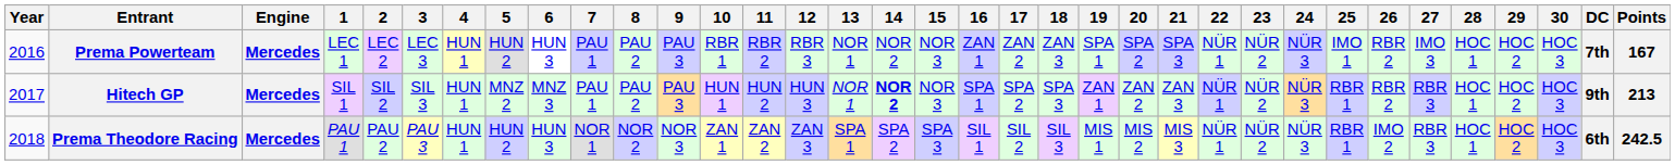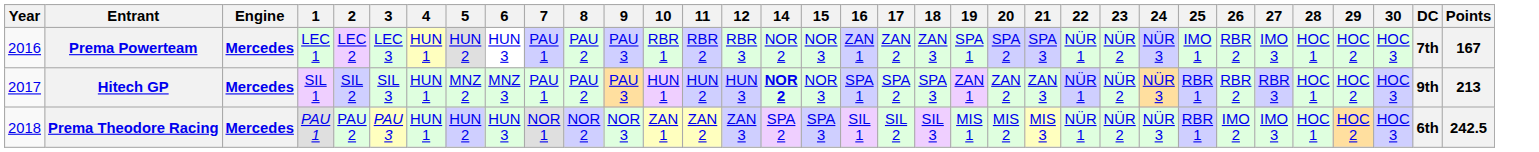- column: 13 | NOR 1 | NOR 1 | SPA 1
Prema Theodore Racing | 27: RBR 3 -> IMO 3
